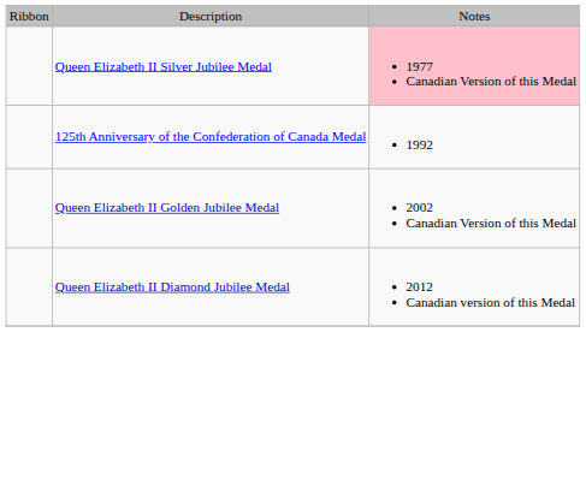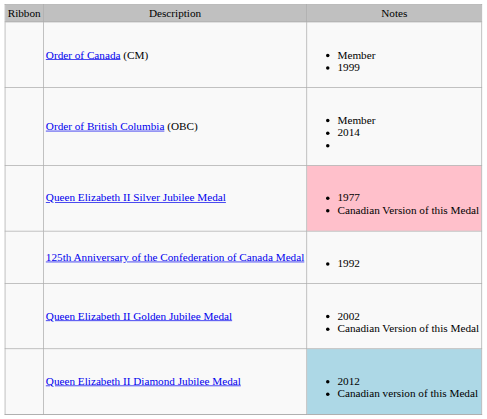+ row: Order of Canada (CM) | Member 1999
+ row: Order of British Columbia (OBC) | Member 2014
Queen Elizabeth II Diamond Jubilee Medal | column 3: no background -> lightblue background
